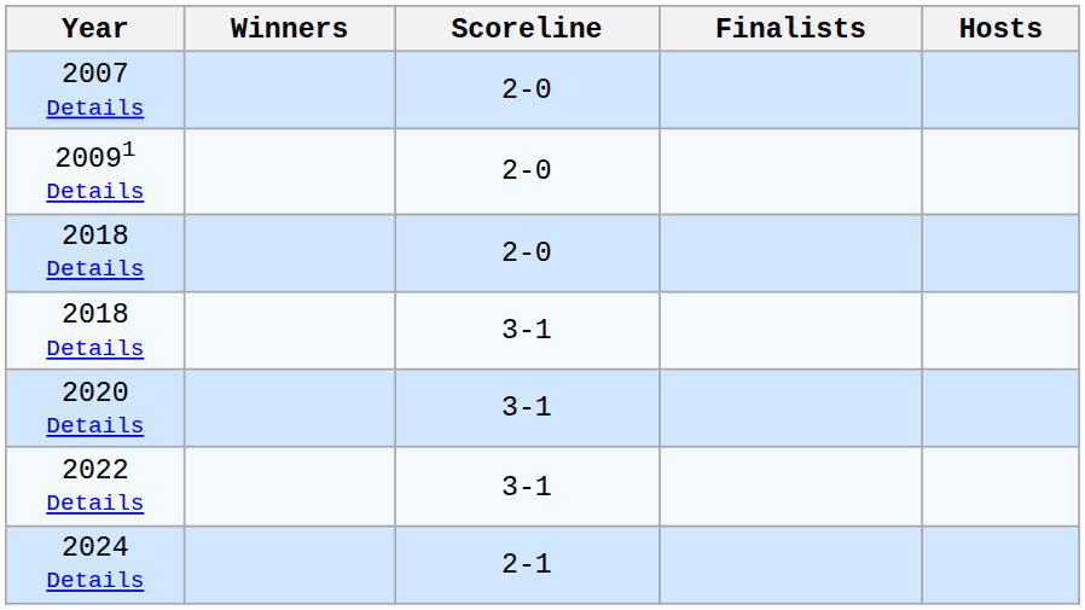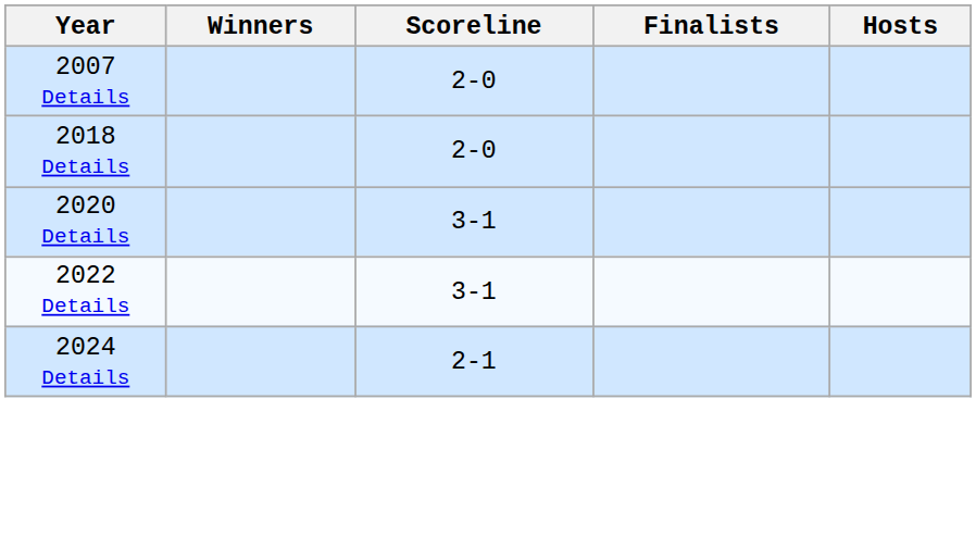- row: 20091 Details | 2-0
- row: 2018 Details | 3-1
